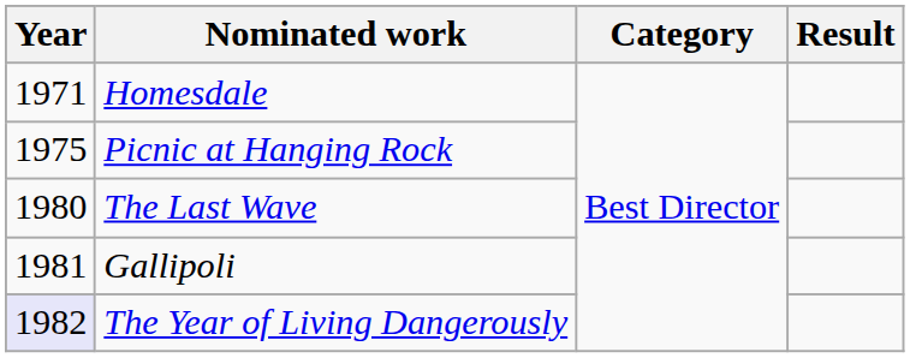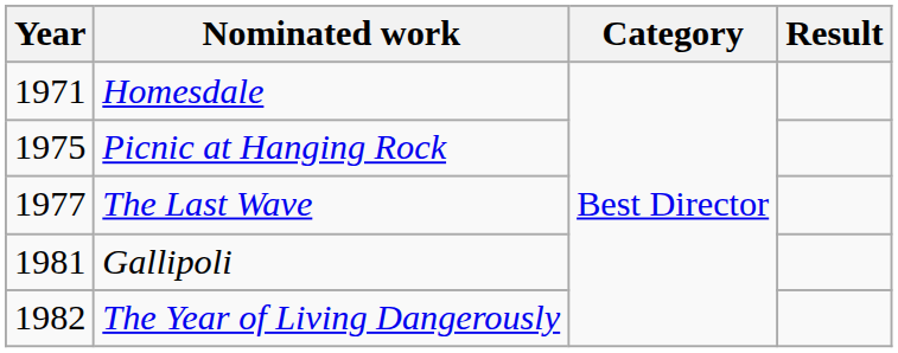The Last Wave | Year: 1980 -> 1977
The Year of Living Dangerously | Year: lavender background -> no background
